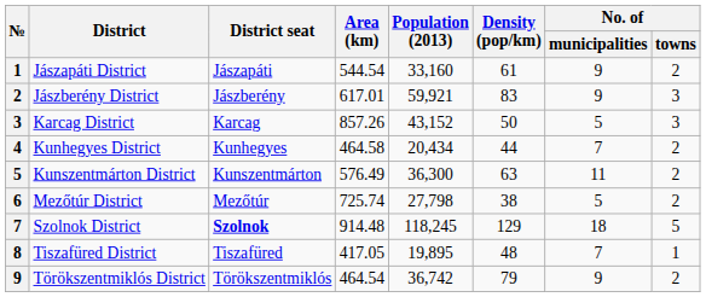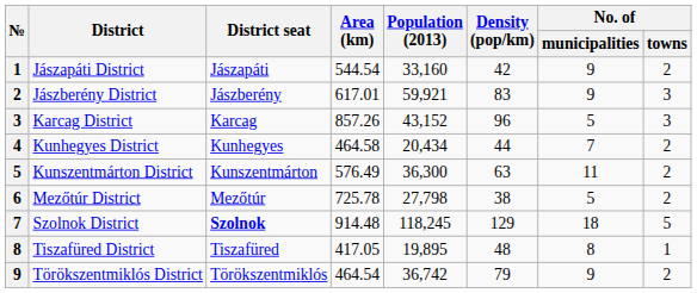Jászapáti District | Density (pop/km): 61 -> 42
Karcag District | Density (pop/km): 50 -> 96
Mezőtúr District | Area (km): 725.74 -> 725.78
Tiszafüred District | No. of / municipalities: 7 -> 8
